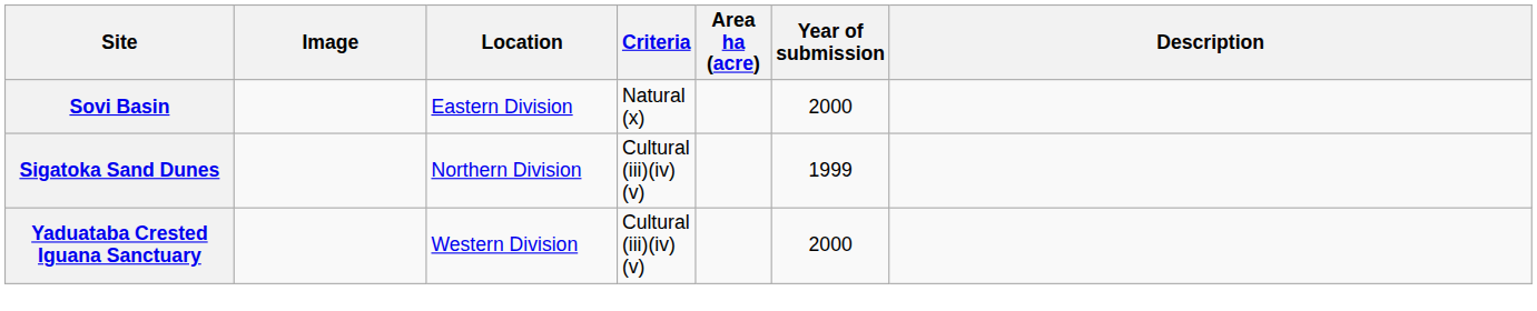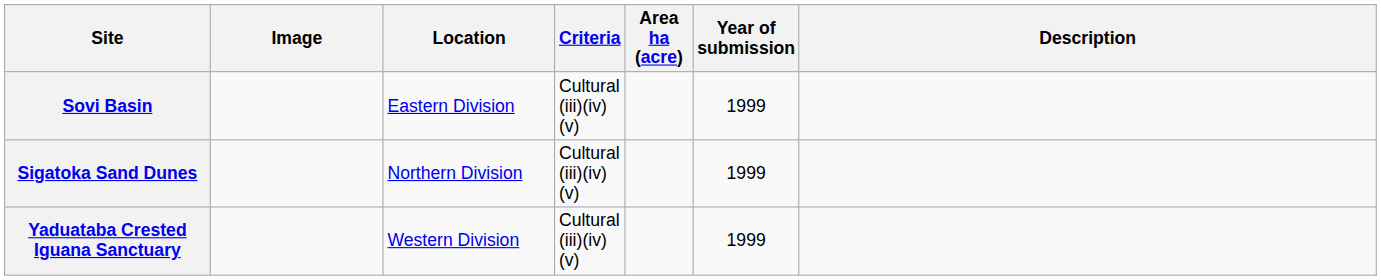Sovi Basin | Criteria: Natural (x) -> Cultural (iii)(iv)(v)
Sovi Basin | Year of submission: 2000 -> 1999
Yaduataba Crested Iguana Sanctuary | Year of submission: 2000 -> 1999
